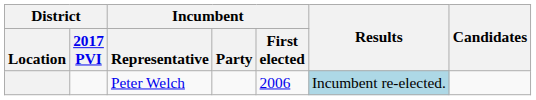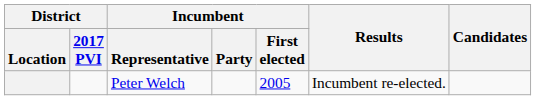Peter Welch | Incumbent / First elected: 2006 -> 2005
Peter Welch | Results: lightblue background -> no background
